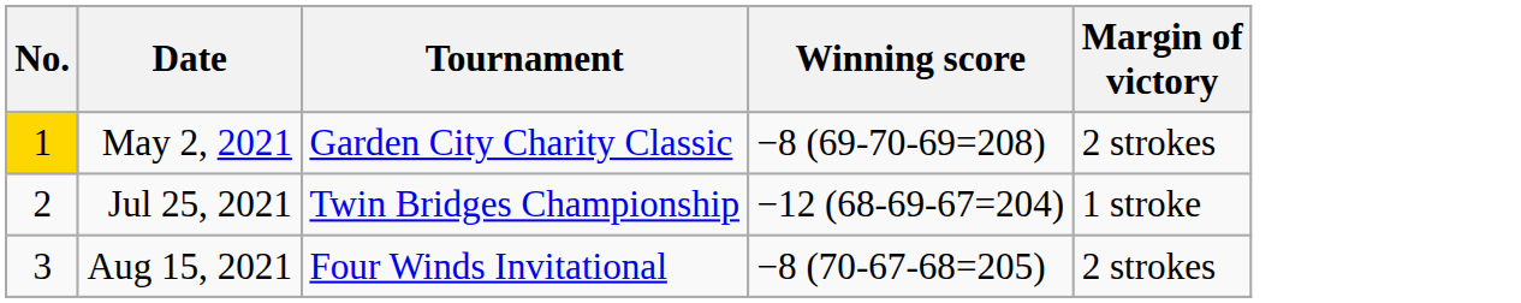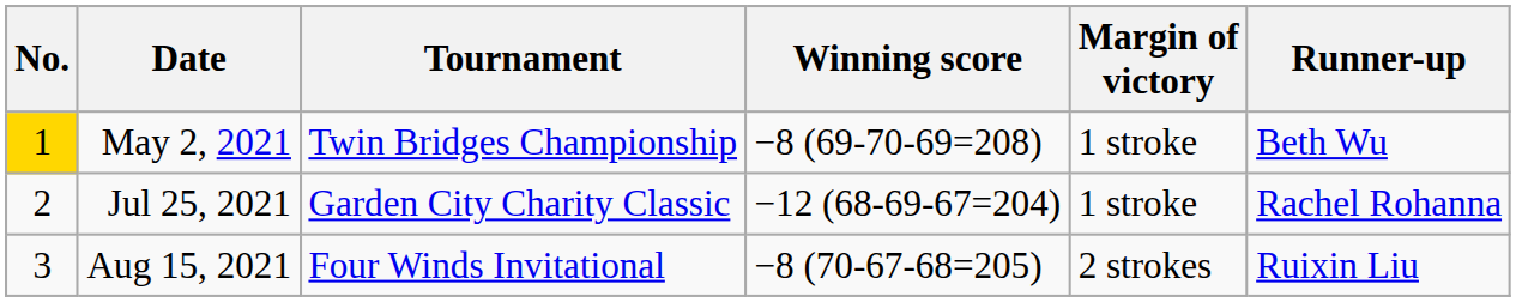+ column: Runner-up | Beth Wu | Rachel Rohanna | Ruixin Liu
May 2, 2021 | Tournament: Garden City Charity Classic -> Twin Bridges Championship
May 2, 2021 | Margin of victory: 2 strokes -> 1 stroke
Jul 25, 2021 | Tournament: Twin Bridges Championship -> Garden City Charity Classic
